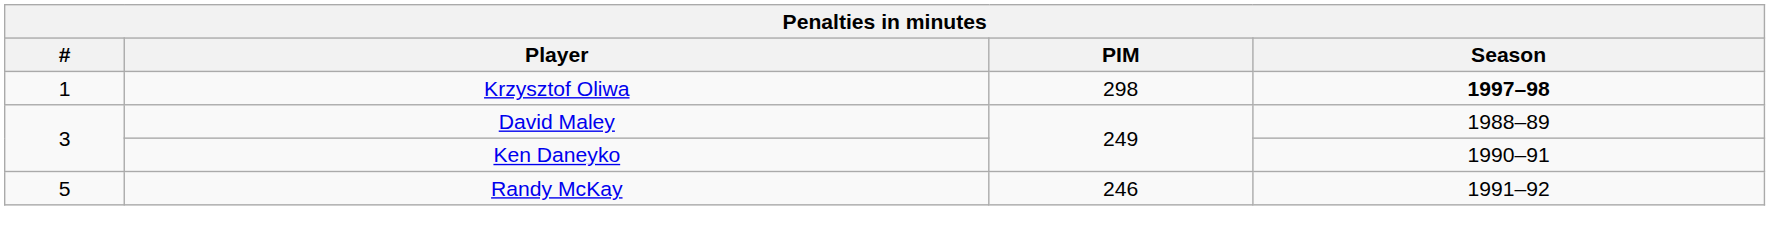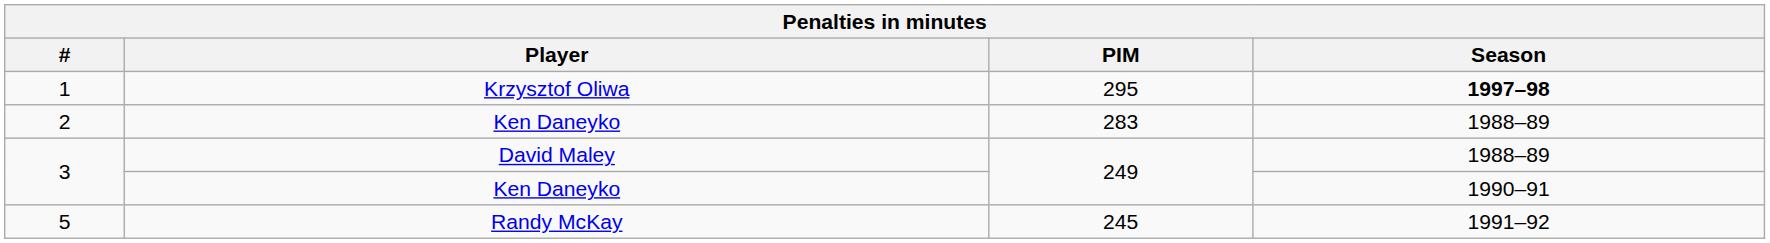1 | PIM: 298 -> 295
+ row: 2 | Ken Daneyko | 283 | 1988–89
5 | PIM: 246 -> 245
